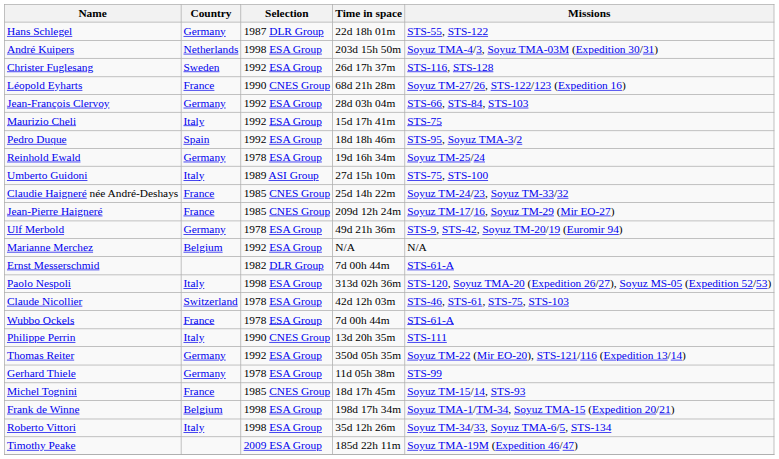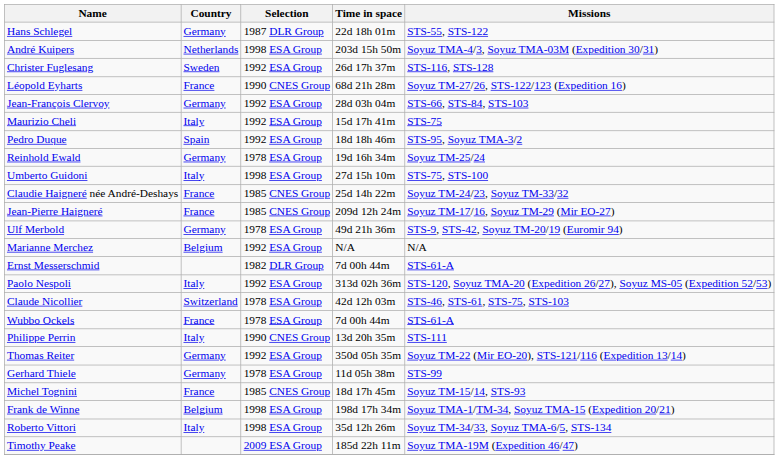Umberto Guidoni | Selection: 1989 ASI Group -> 1998 ESA Group
Paolo Nespoli | Selection: 1998 ESA Group -> 1992 ESA Group
